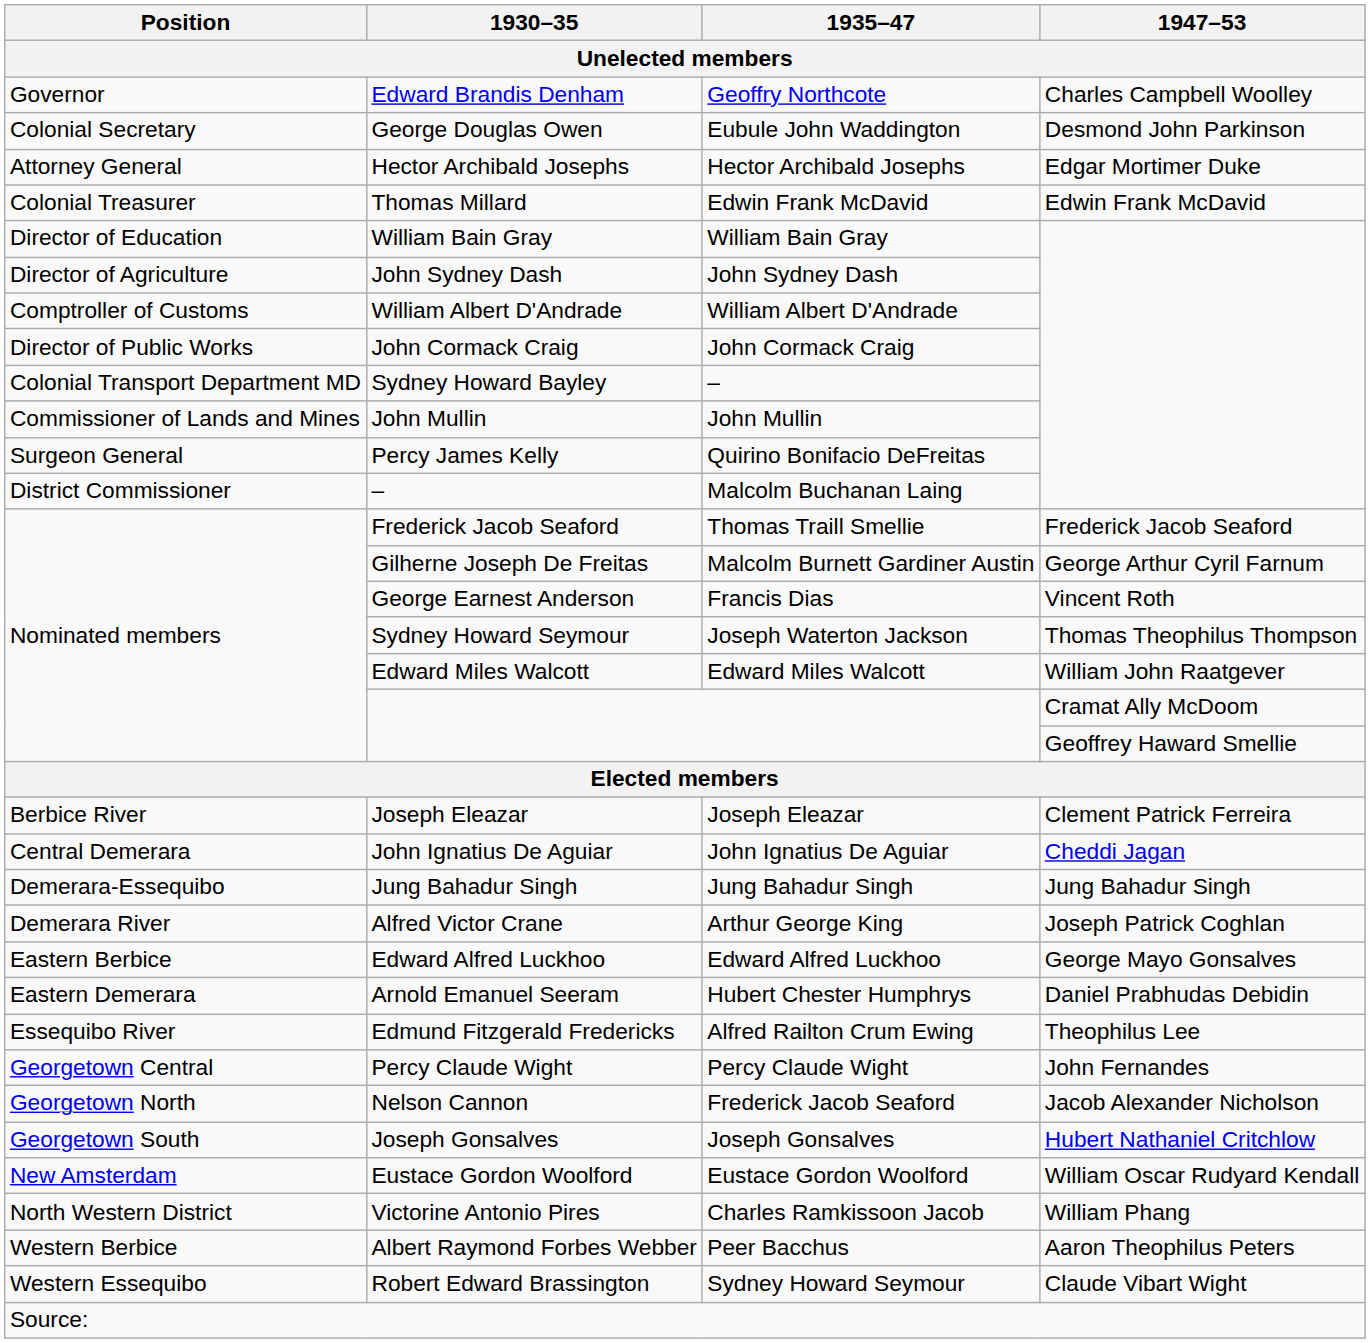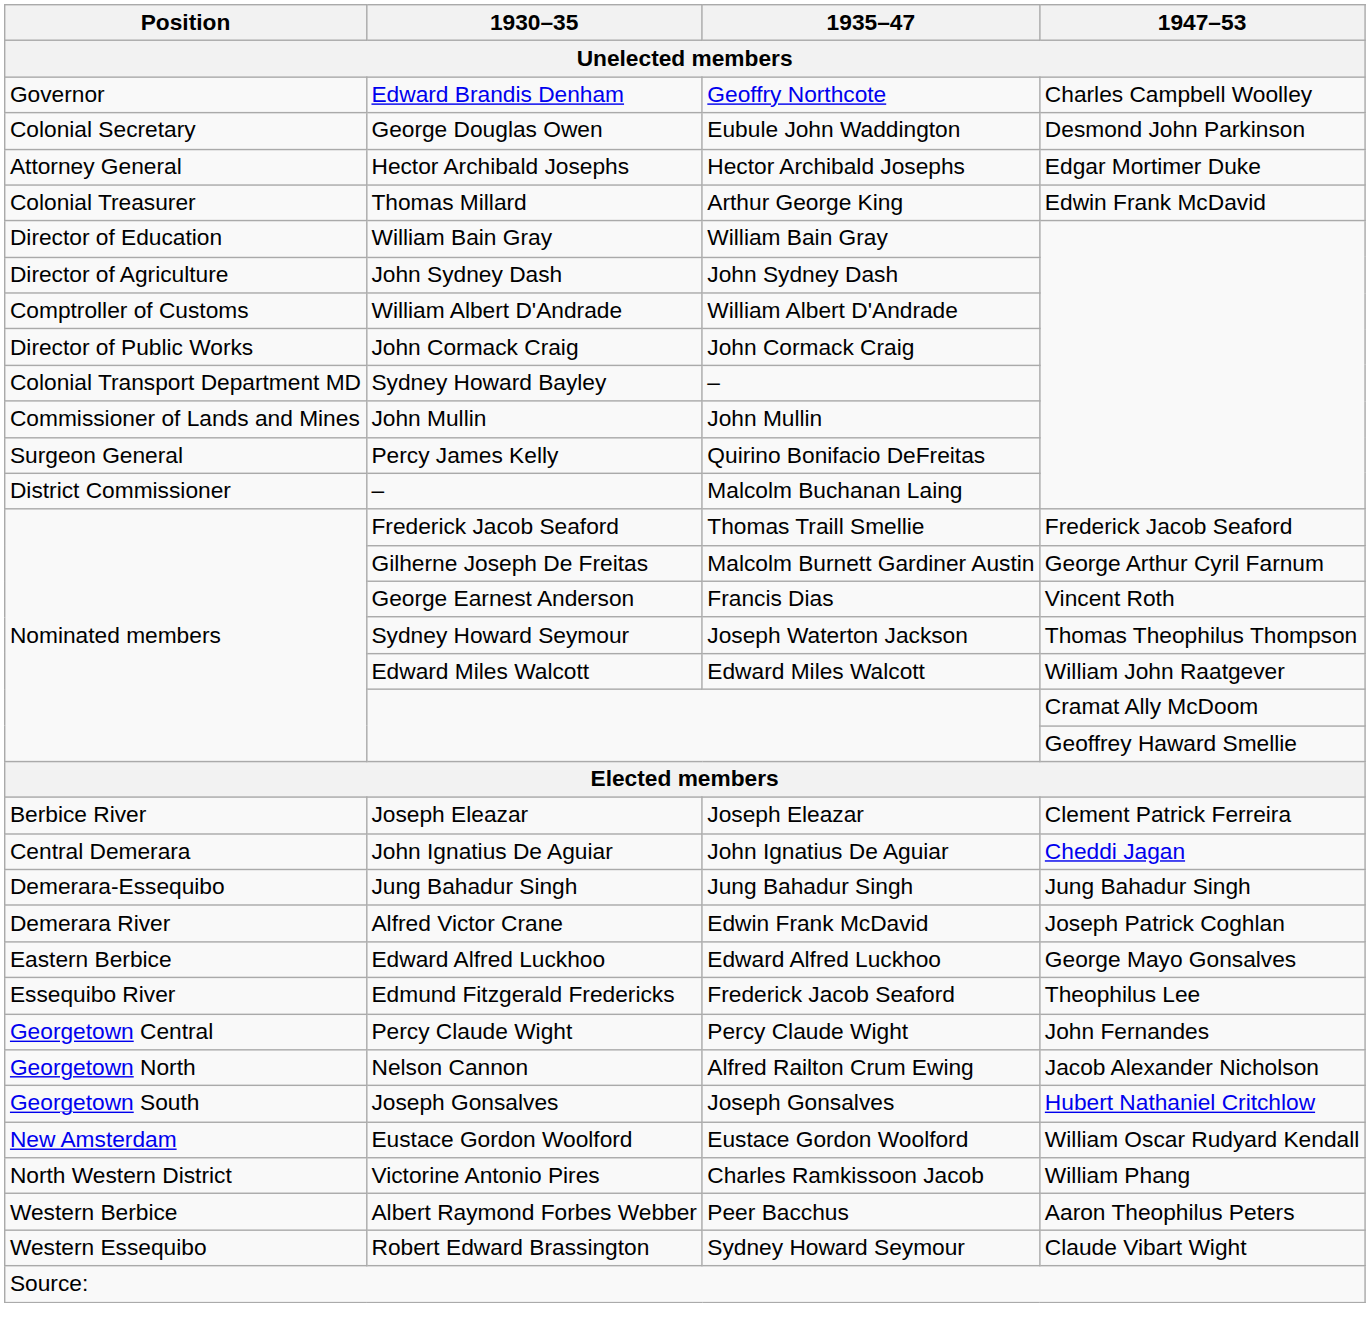Thomas Millard | 1935–47: Edwin Frank McDavid -> Arthur George King
Alfred Victor Crane | 1935–47: Arthur George King -> Edwin Frank McDavid
- row: Eastern Demerara | Arnold Emanuel Seeram | Hubert Chester Humphrys | Daniel Prabhudas Debidin
Edmund Fitzgerald Fredericks | 1935–47: Alfred Railton Crum Ewing -> Frederick Jacob Seaford
Nelson Cannon | 1935–47: Frederick Jacob Seaford -> Alfred Railton Crum Ewing
